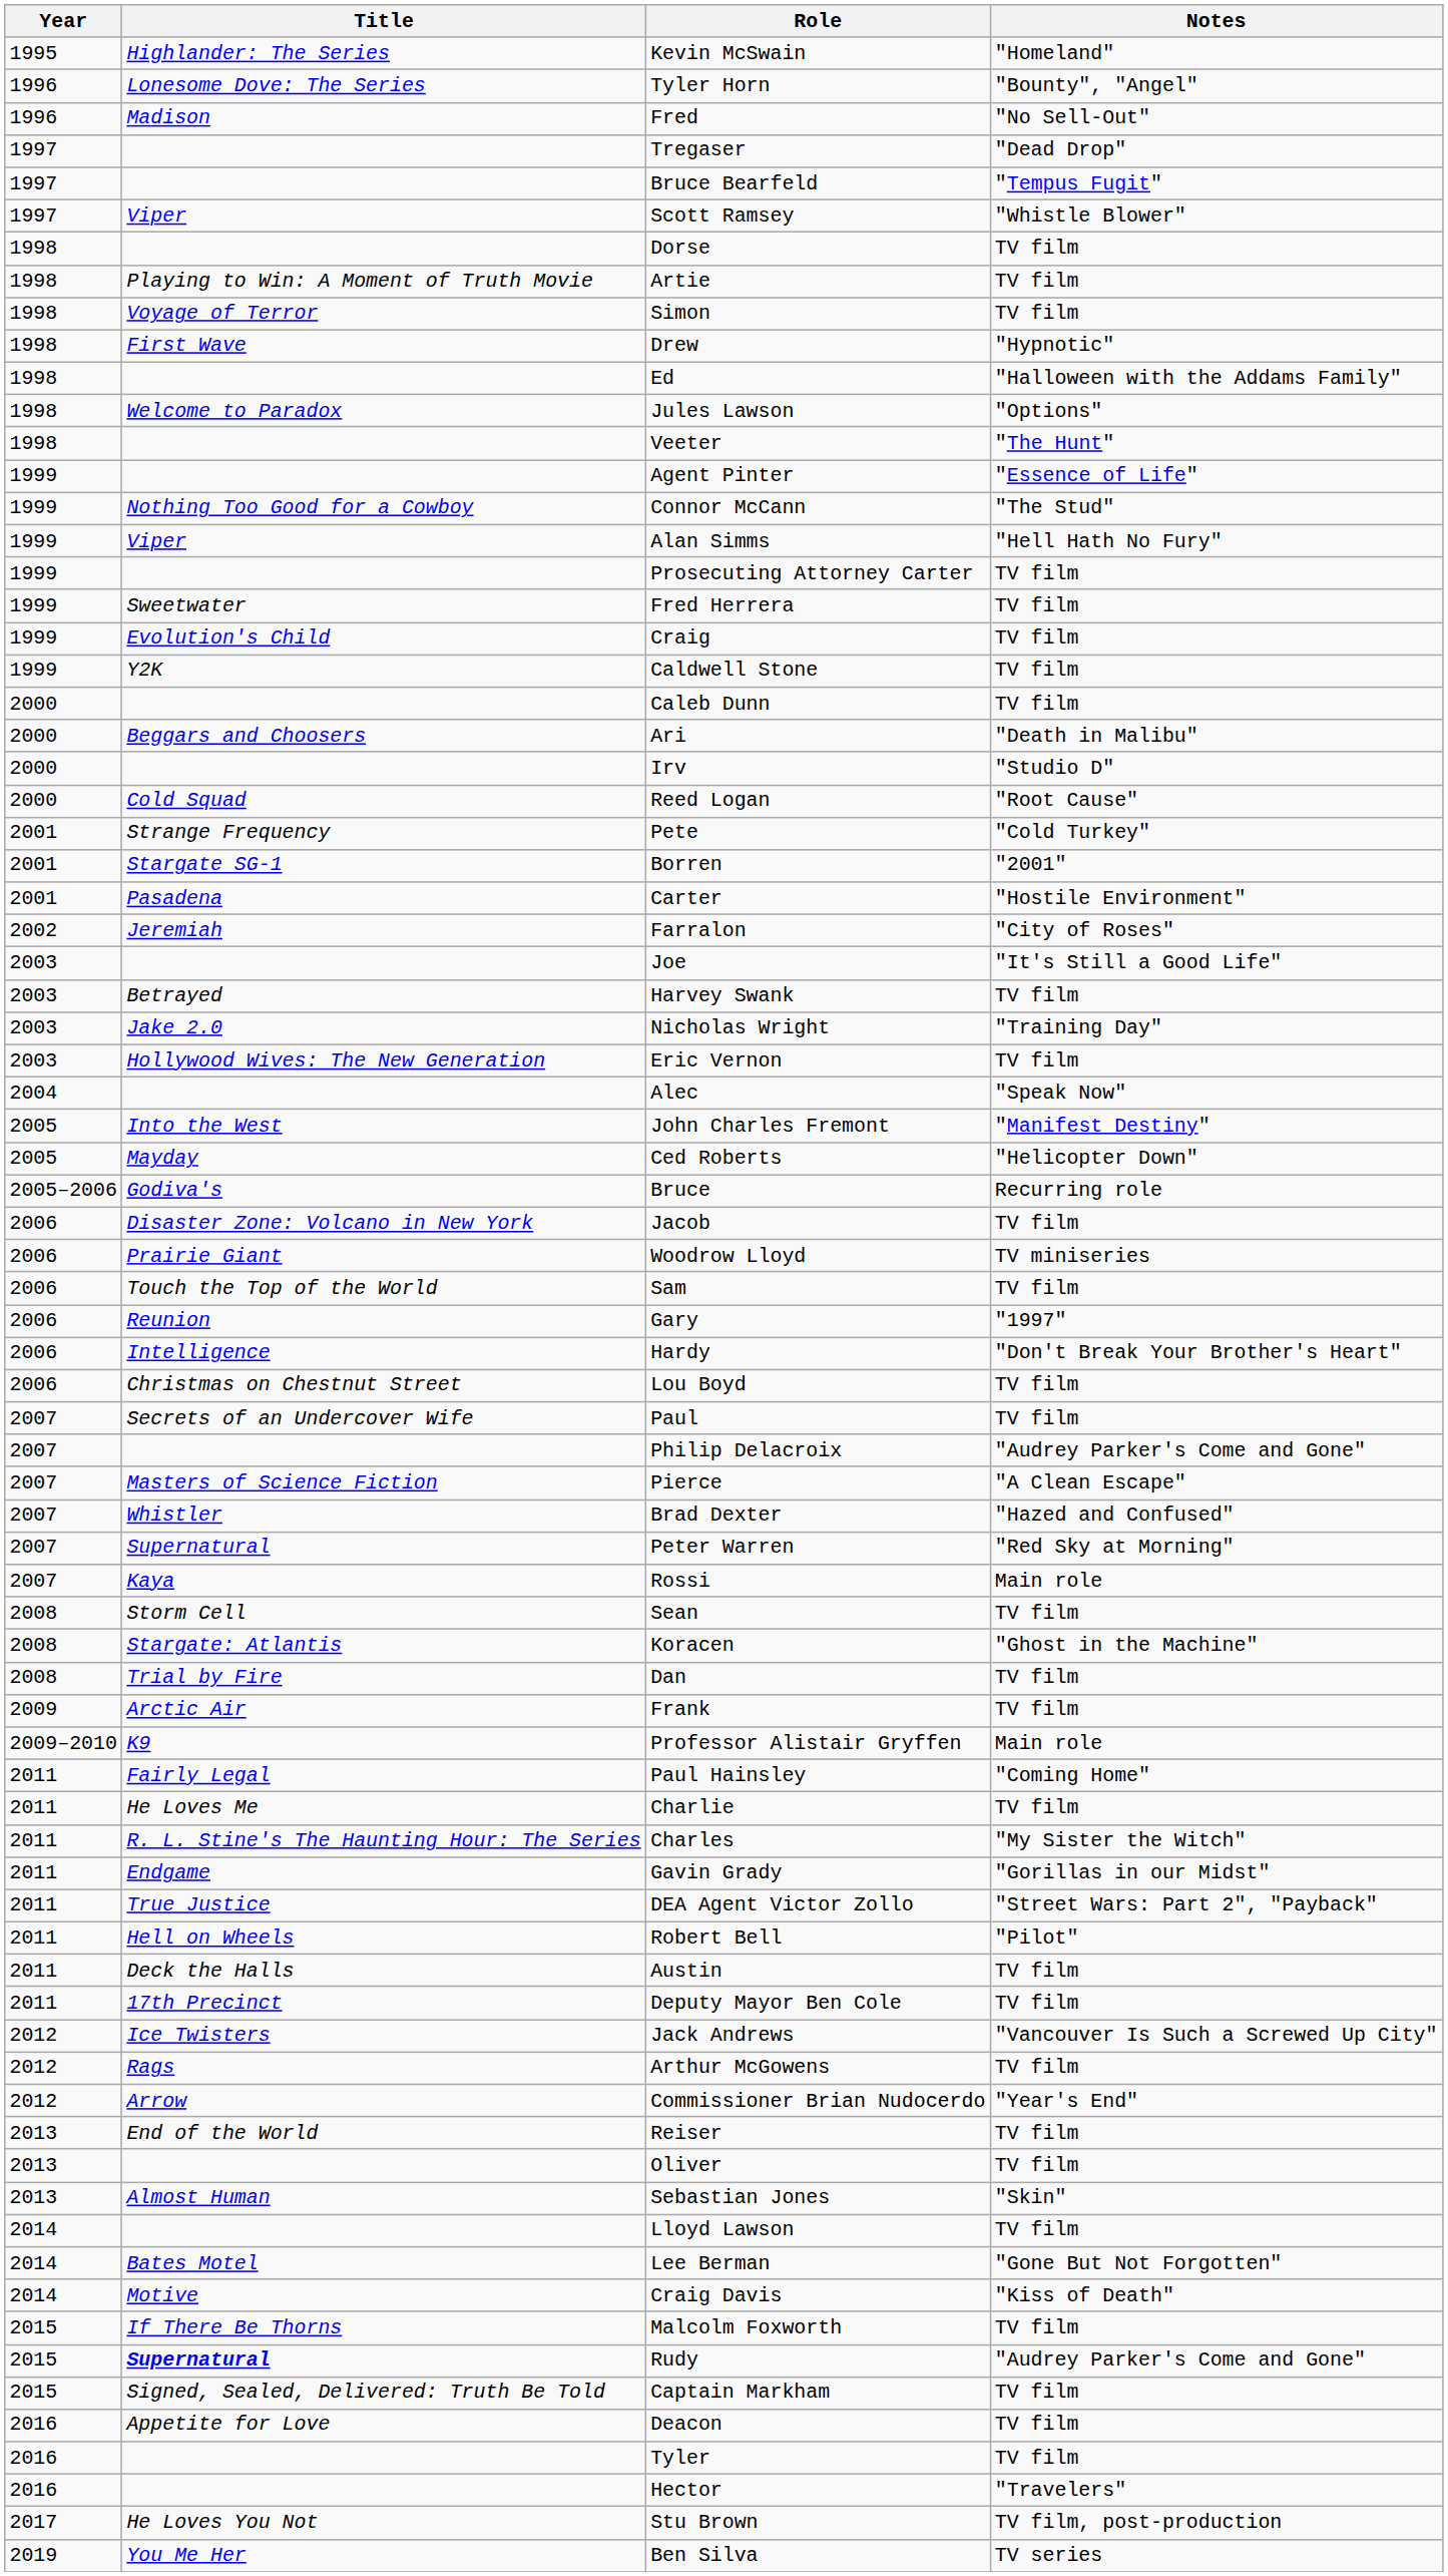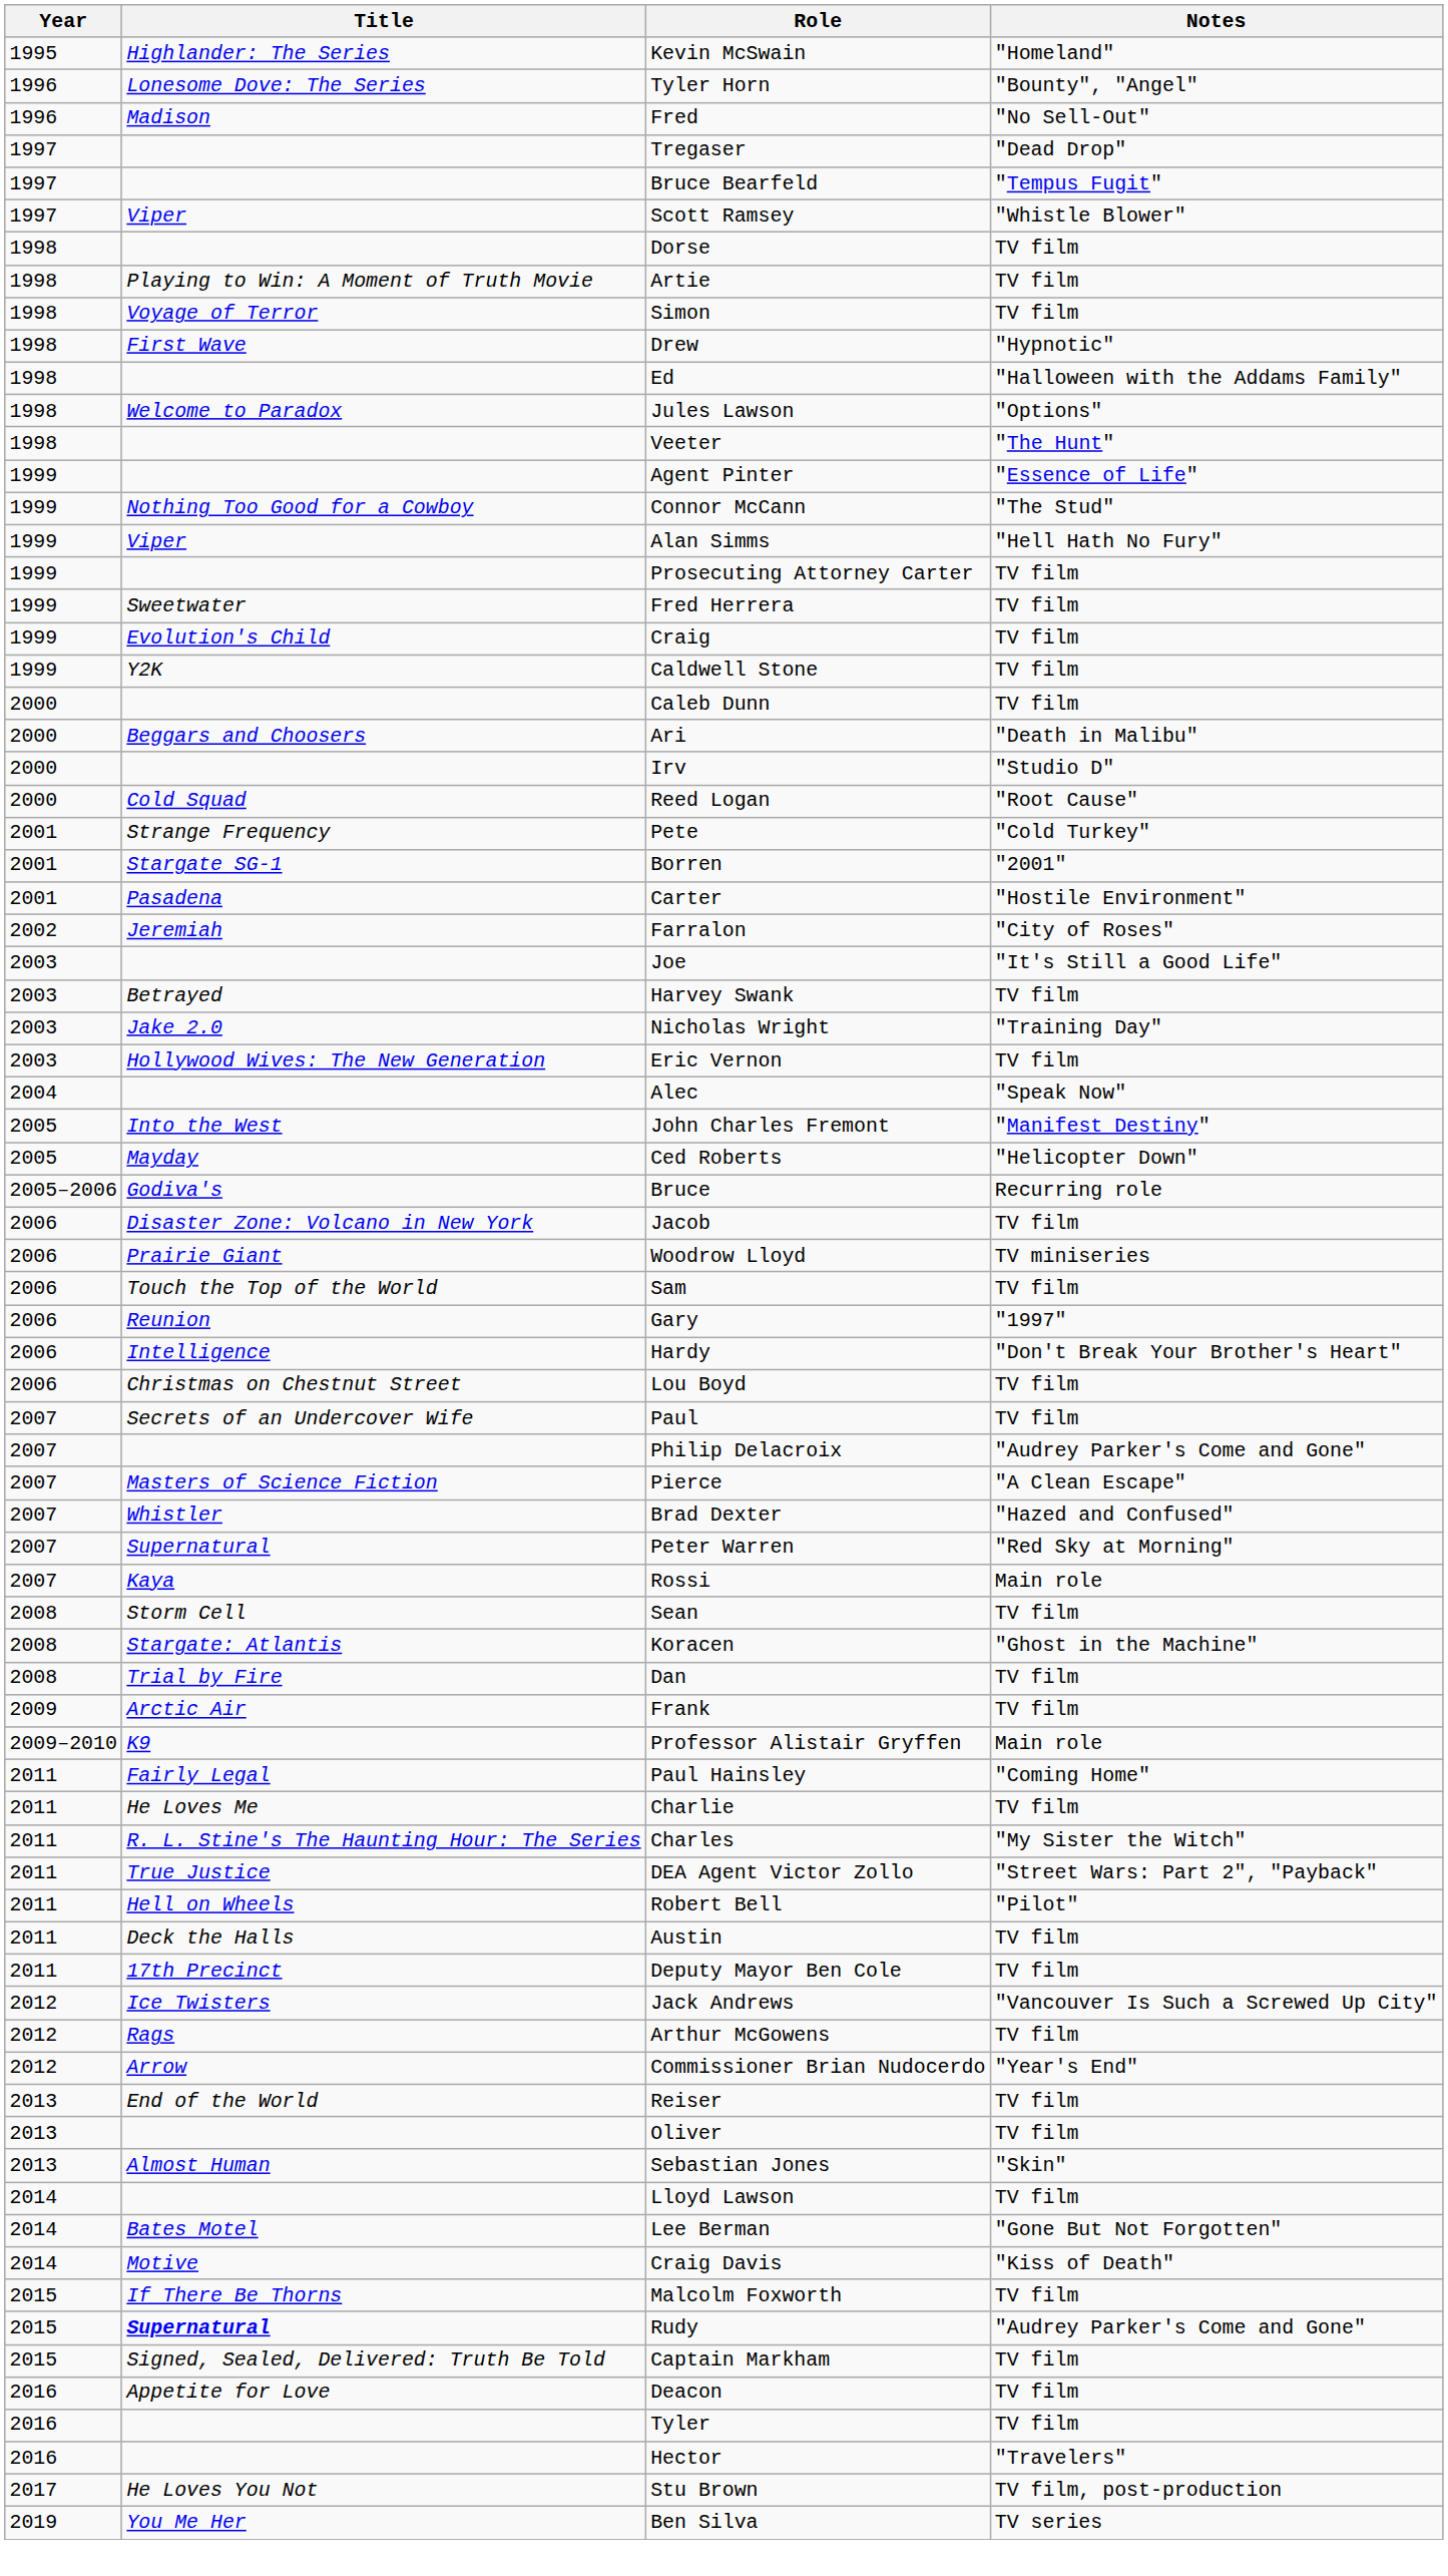- row: 2011 | Endgame | Gavin Grady | "Gorillas in our Midst"
